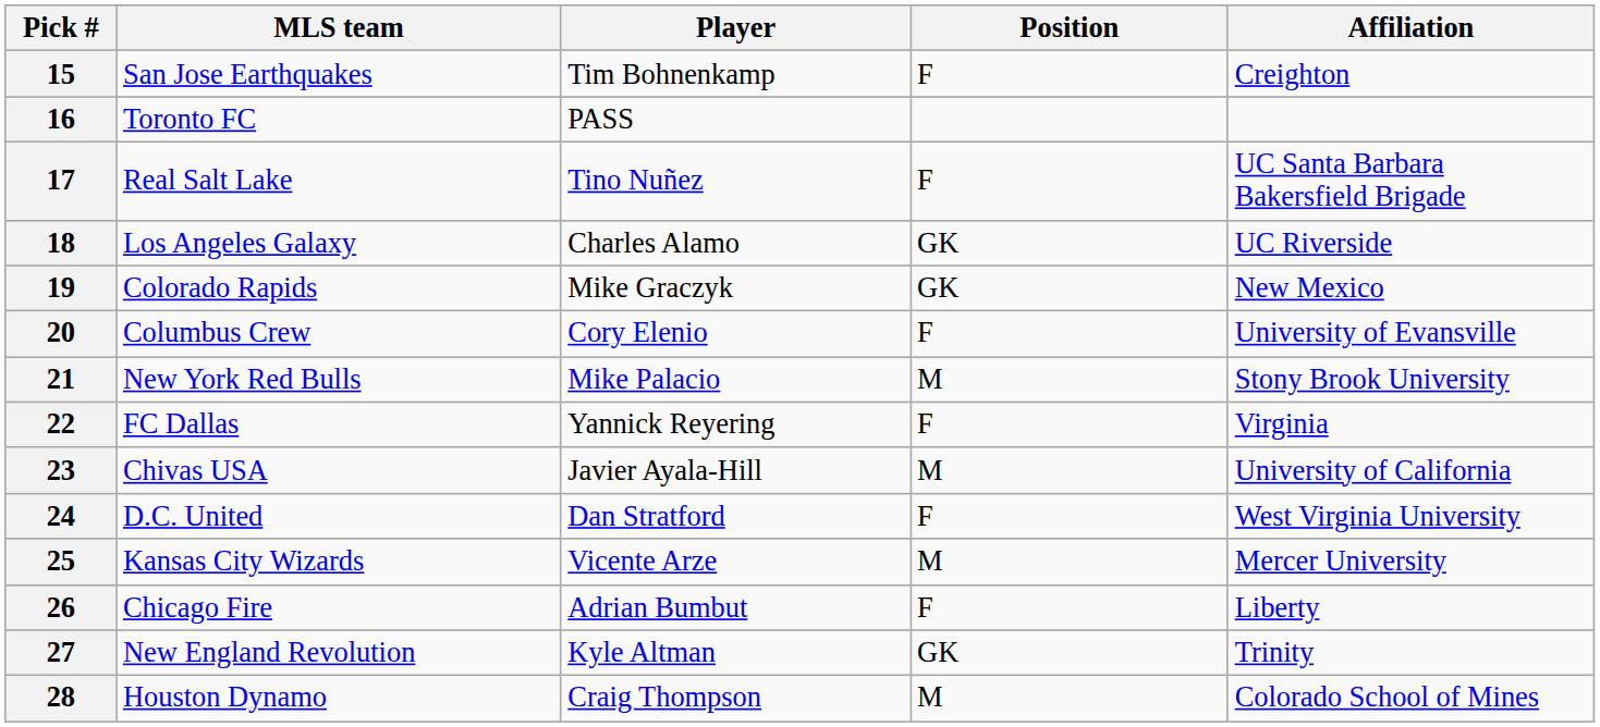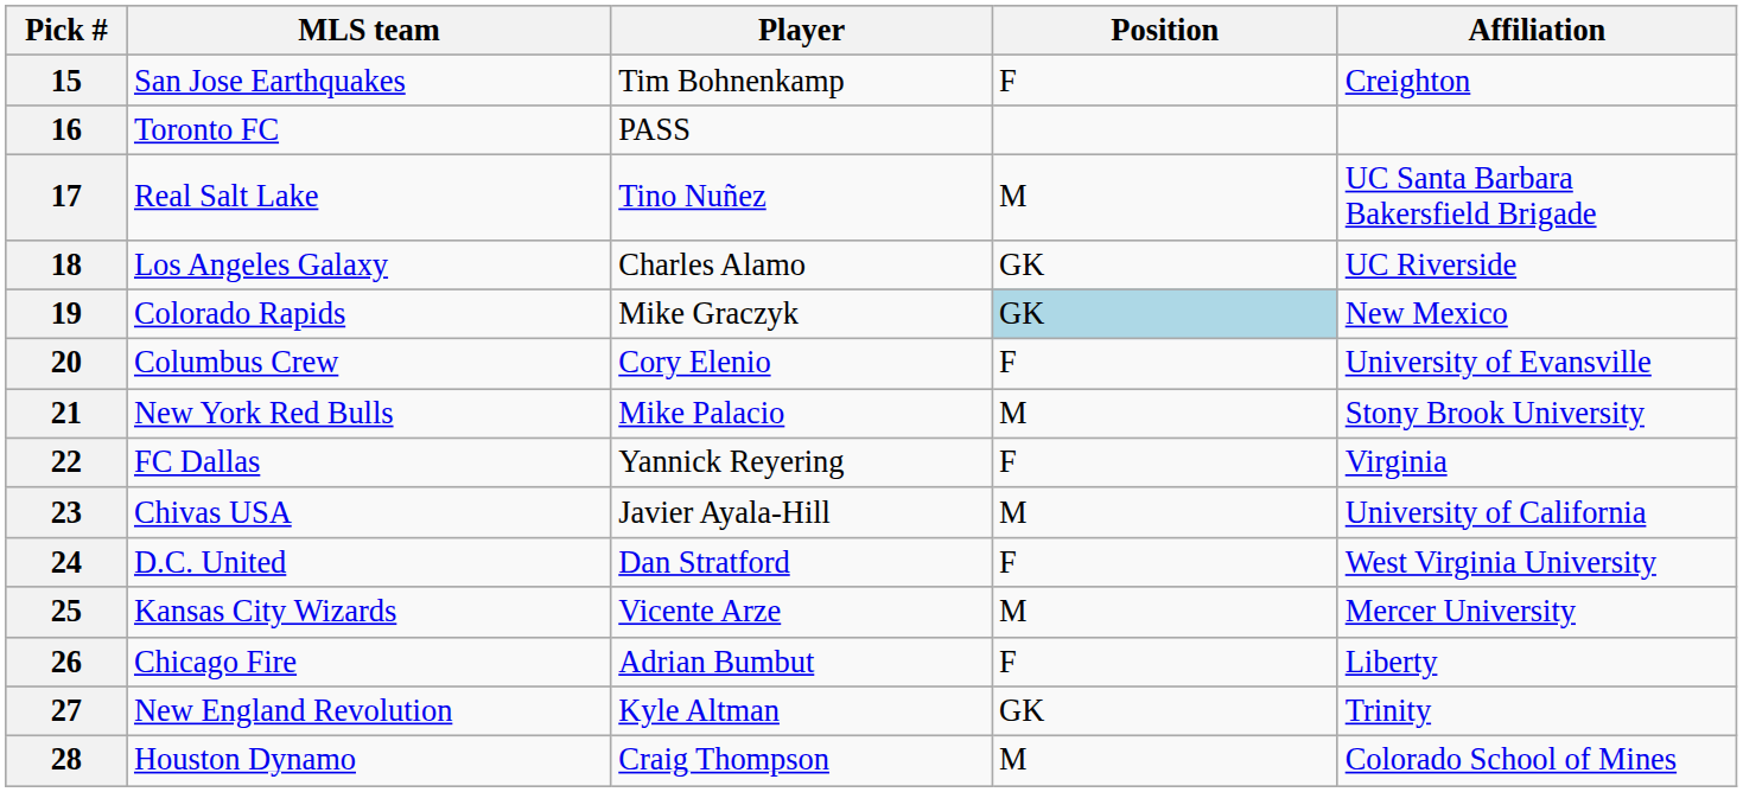17 | Position: F -> M
19 | Position: no background -> lightblue background
